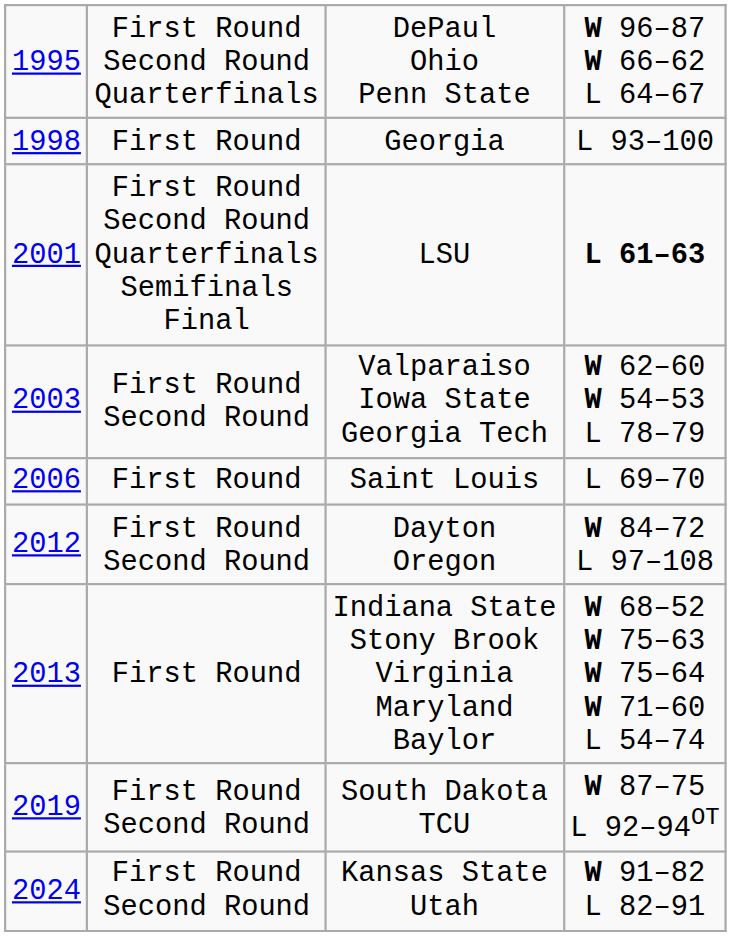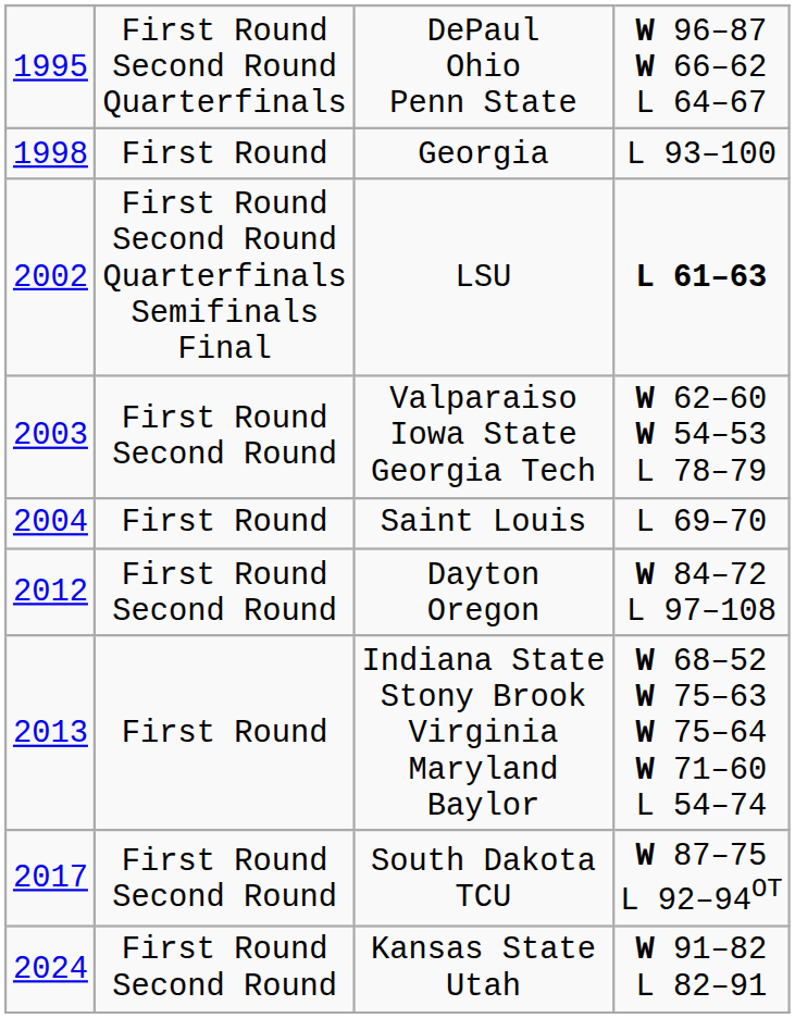LSU | column 1: 2001 -> 2002
Saint Louis | column 1: 2006 -> 2004
South Dakota TCU | column 1: 2019 -> 2017
